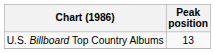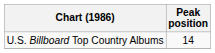U.S. Billboard Top Country Albums | Peak position: 13 -> 14
